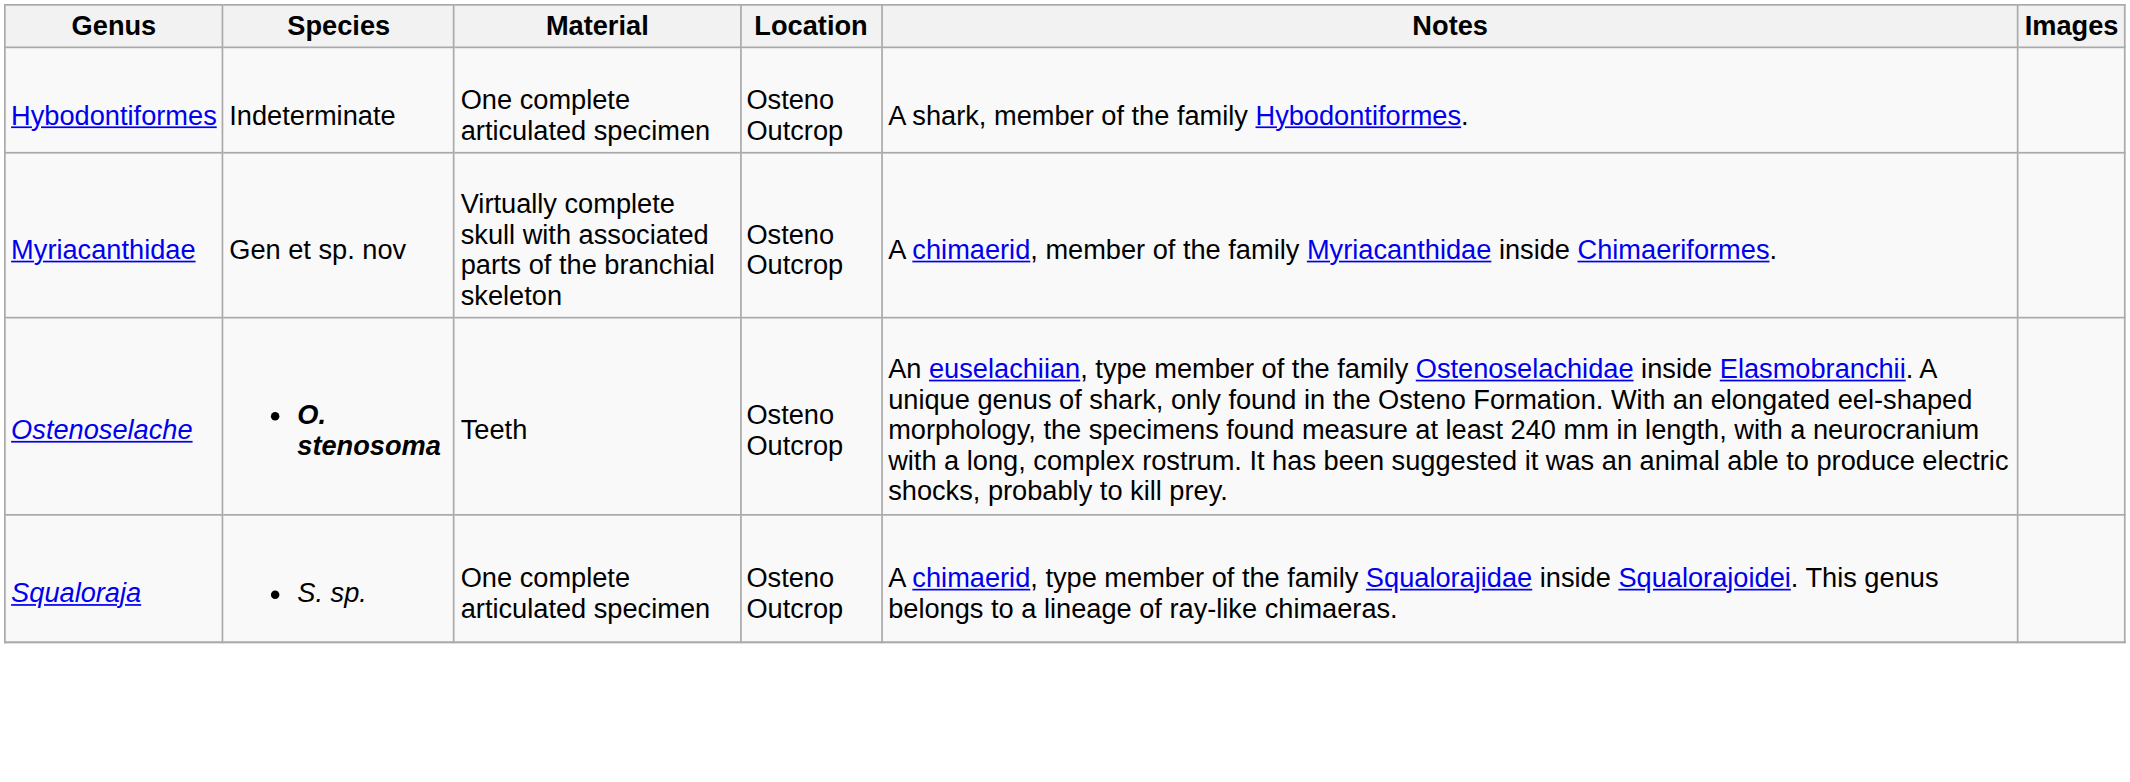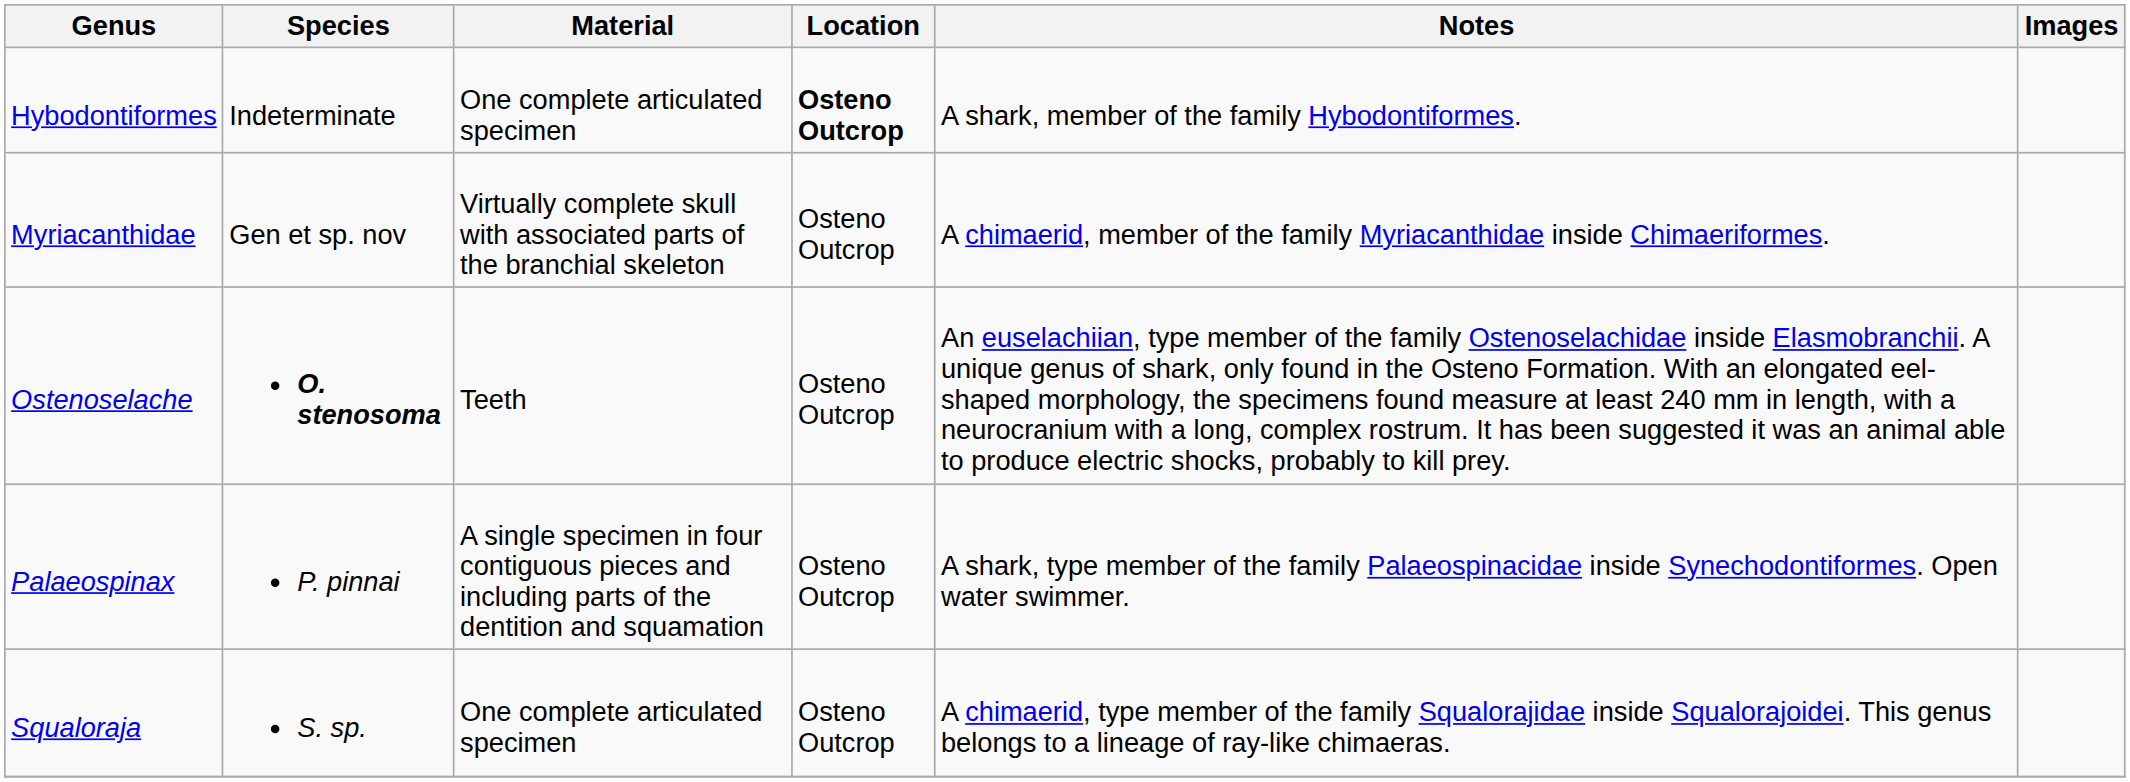Hybodontiformes | Location: normal -> bold
+ row: Palaeospinax | P. pinnai | A single specimen in four contiguous pieces and including parts of the dentition and squamation | Osteno Outcrop | A shark, type member of the family Palaeospinacidae inside Synechodontiformes. Open water swimmer.
